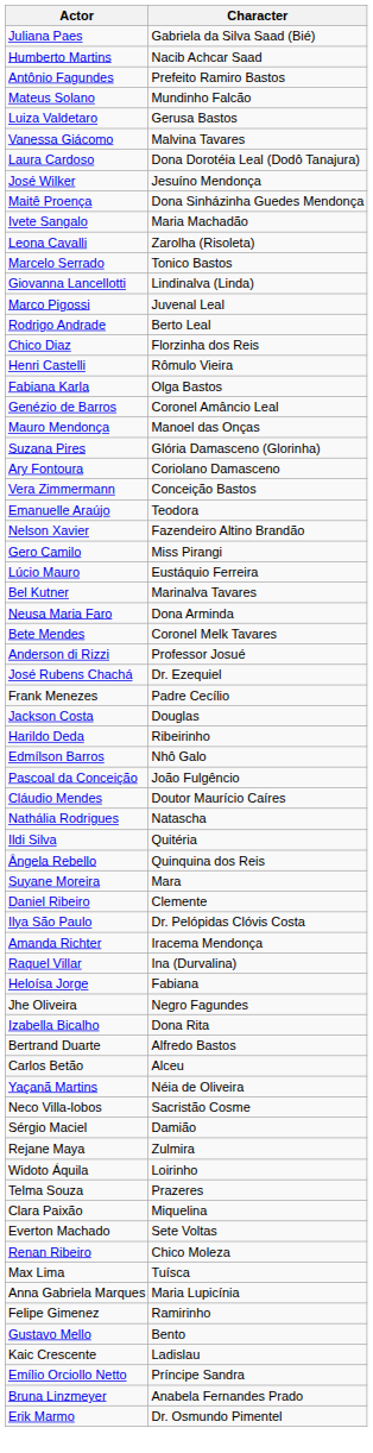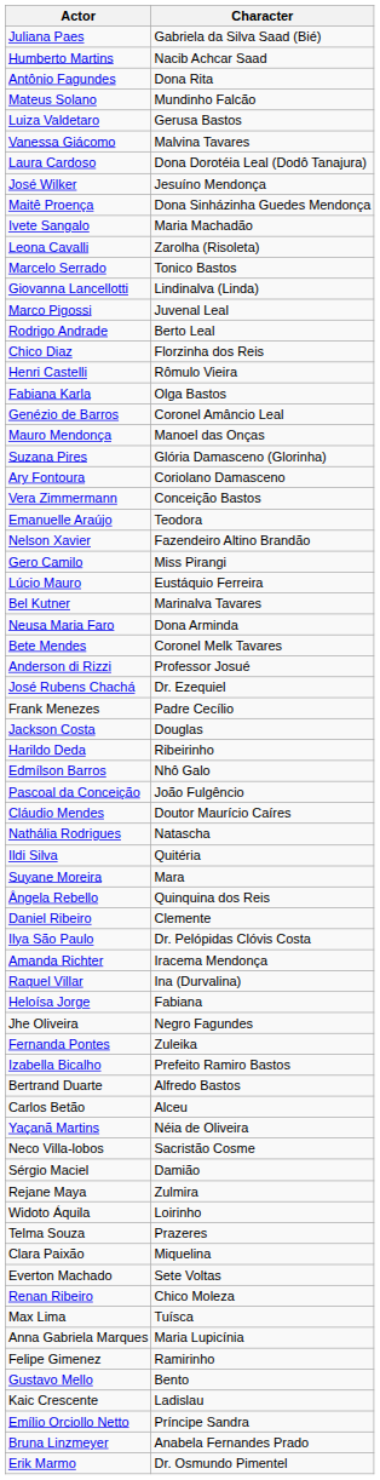Antônio Fagundes | Character: Prefeito Ramiro Bastos -> Dona Rita
rows swapped: Suyane Moreira <-> Ângela Rebello
+ row: Fernanda Pontes | Zuleika
Izabella Bicalho | Character: Dona Rita -> Prefeito Ramiro Bastos
